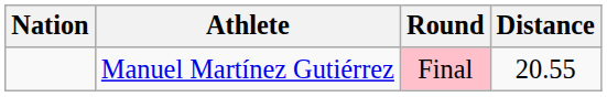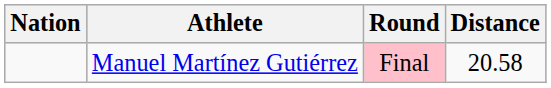Manuel Martínez Gutiérrez | Distance: 20.55 -> 20.58
